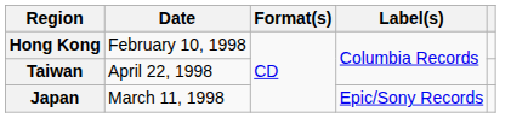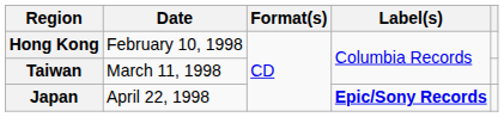Taiwan | Date: April 22, 1998 -> March 11, 1998
Japan | Date: March 11, 1998 -> April 22, 1998
Japan | Label(s): normal -> bold
